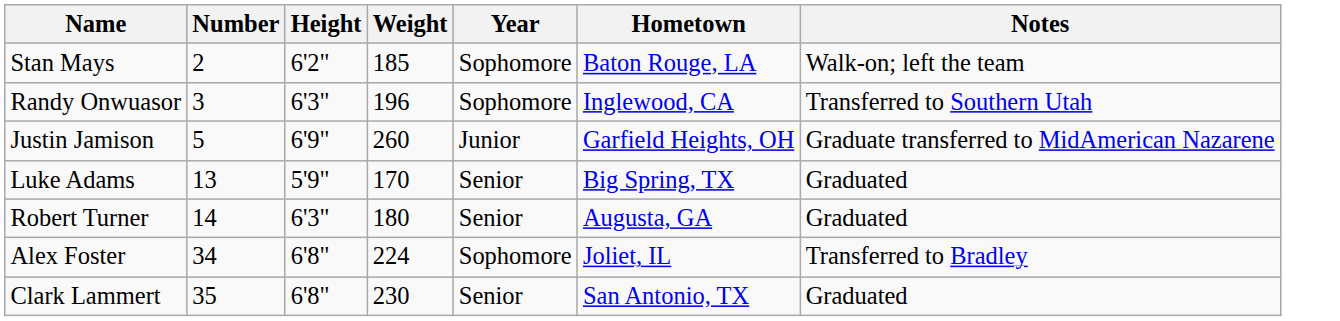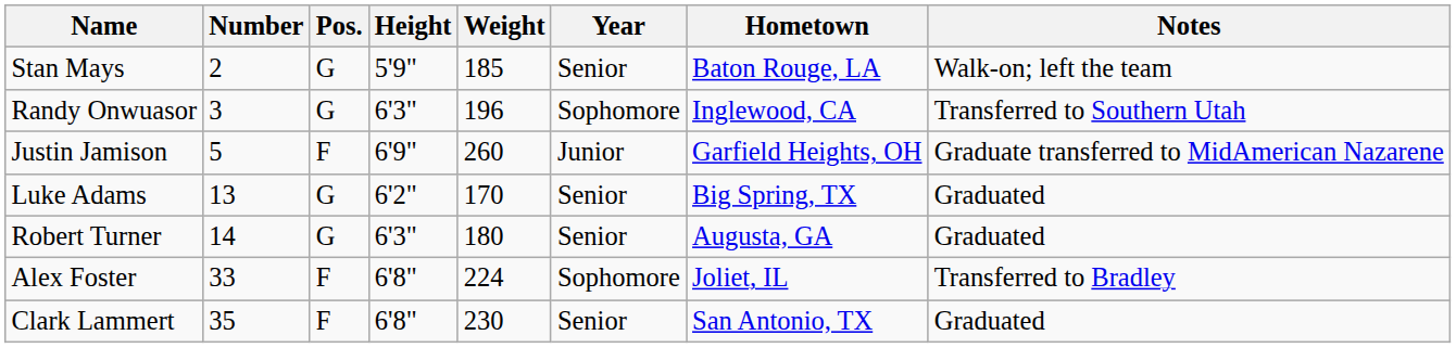+ column: Pos. | G | G | F | G | G | F | F
Stan Mays | Height: 6'2" -> 5'9"
Stan Mays | Year: Sophomore -> Senior
Luke Adams | Height: 5'9" -> 6'2"
Alex Foster | Number: 34 -> 33
